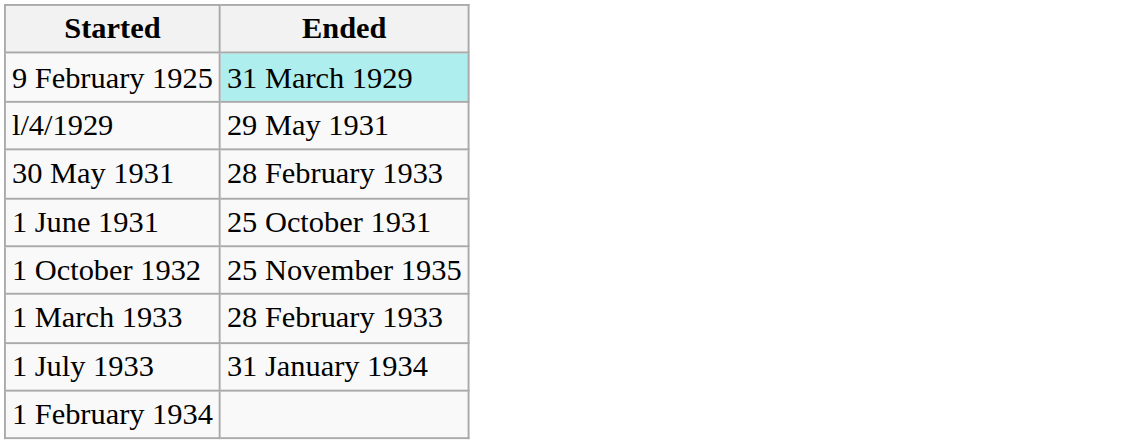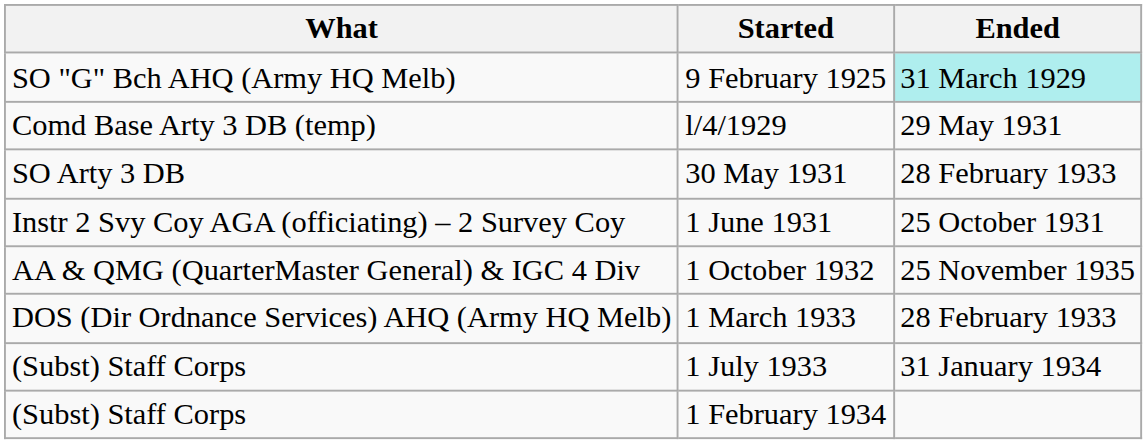+ column: What | SO "G" Bch AHQ (Army HQ Melb) | Comd Base Arty 3 DB (temp) | SO Arty 3 DB | Instr 2 Svy Coy AGA (officiating) – 2 Survey Coy | AA & QMG (QuarterMaster General) & IGC 4 Div | DOS (Dir Ordnance Services) AHQ (Army HQ Melb) | (Subst) Staff Corps | (Subst) Staff Corps
